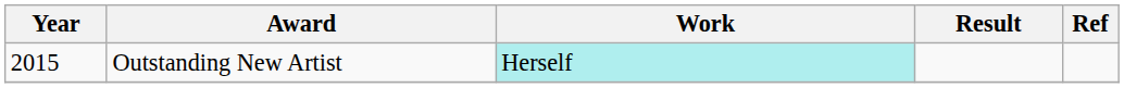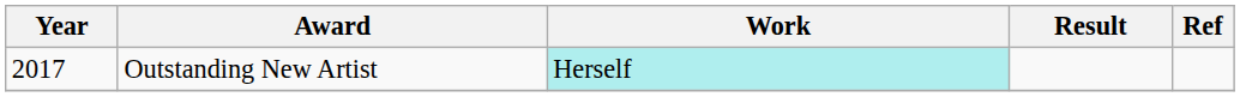Outstanding New Artist | Year: 2015 -> 2017
